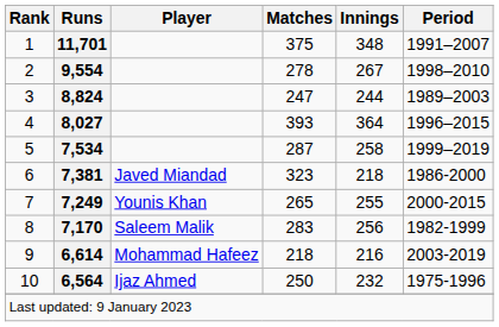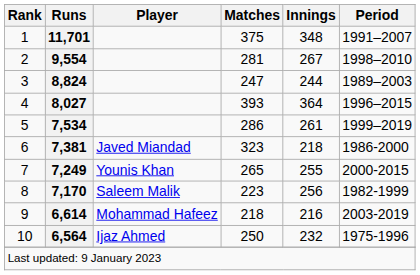9,554 | Matches: 278 -> 281
7,534 | Matches: 287 -> 286
7,534 | Innings: 258 -> 261
7,170 | Matches: 283 -> 223
